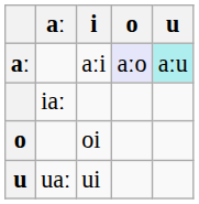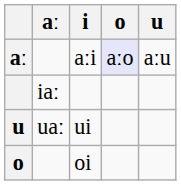aːi | u: paleturquoise background -> no background
rows swapped: oi <-> ui
